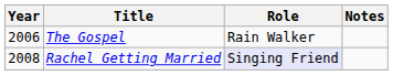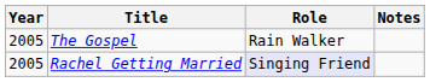The Gospel | Year: 2006 -> 2005
Rachel Getting Married | Year: 2008 -> 2005
